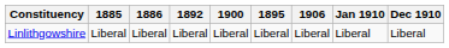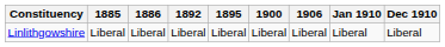columns swapped: 1895 <-> 1900
